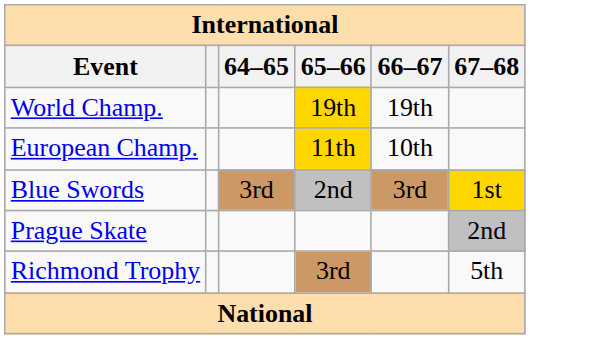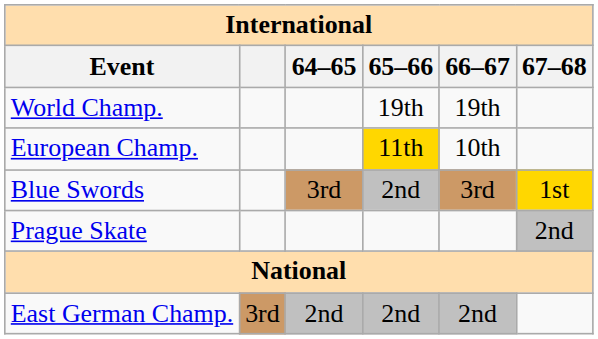World Champ. | 65–66: gold background -> no background
- row: Richmond Trophy | 3rd | 5th
+ row: East German Champ. | 3rd | 2nd | 2nd | 2nd
